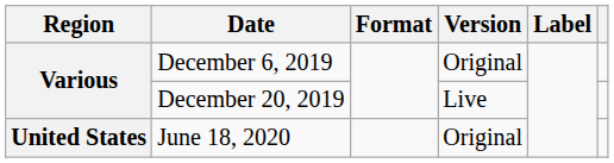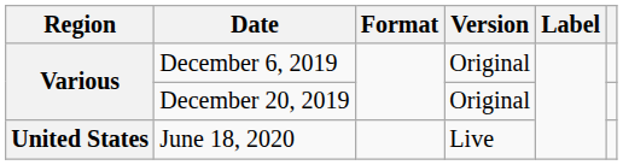December 20, 2019 | Version: Live -> Original
June 18, 2020 | Version: Original -> Live
